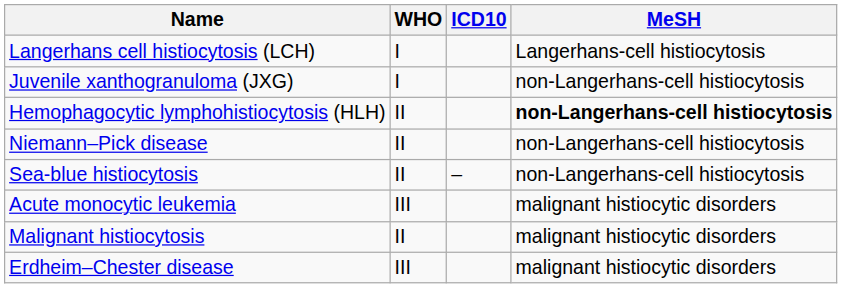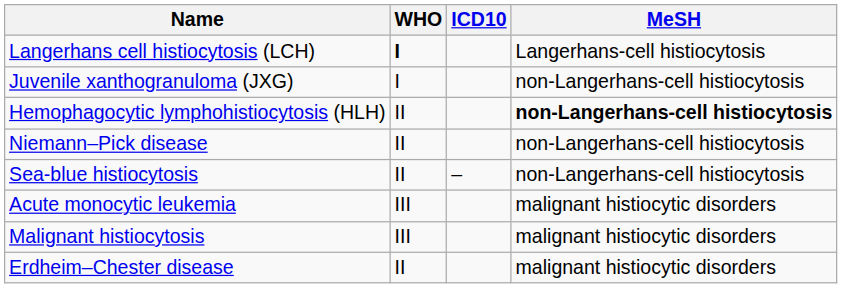Langerhans cell histiocytosis (LCH) | WHO: normal -> bold
Malignant histiocytosis | WHO: II -> III
Erdheim–Chester disease | WHO: III -> II
